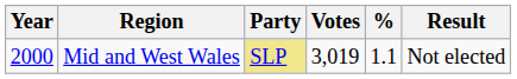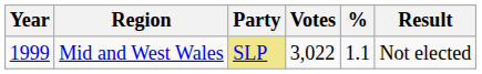Mid and West Wales | Year: 2000 -> 1999
Mid and West Wales | Votes: 3,019 -> 3,022
